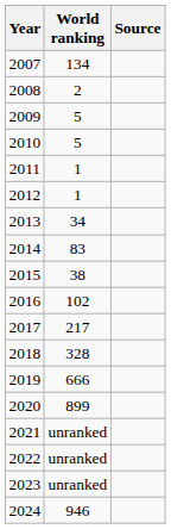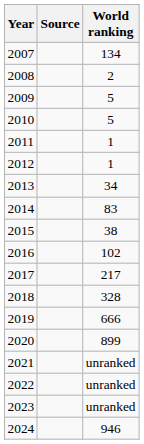columns swapped: World ranking <-> Source
